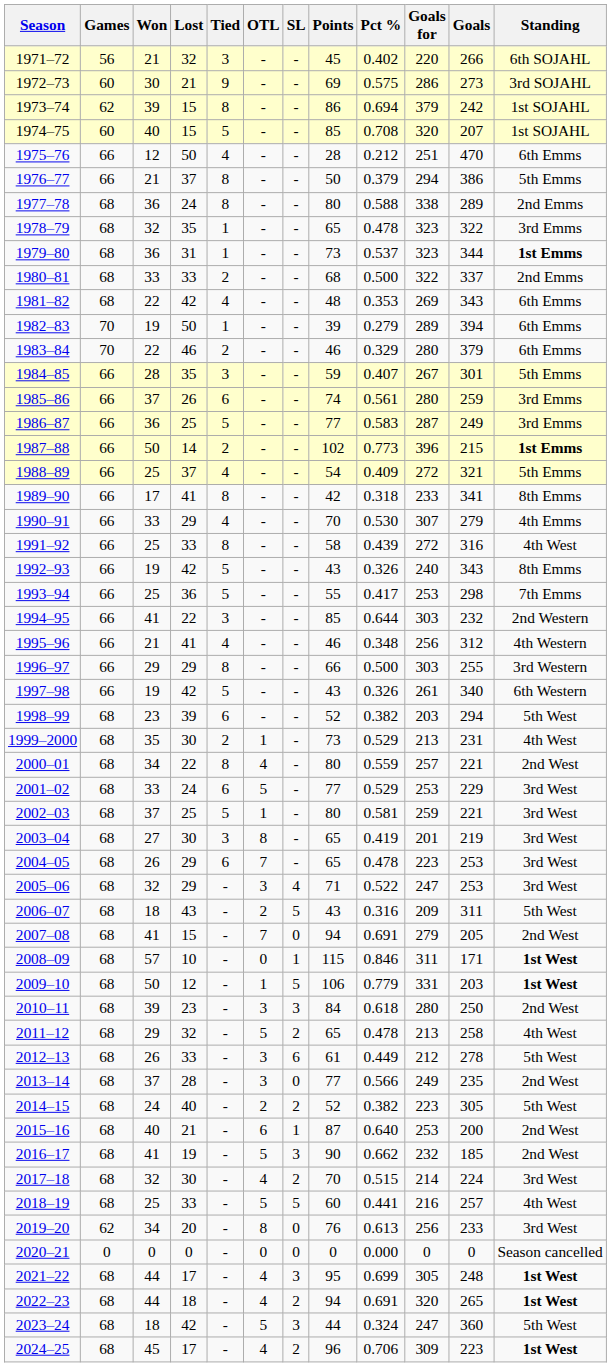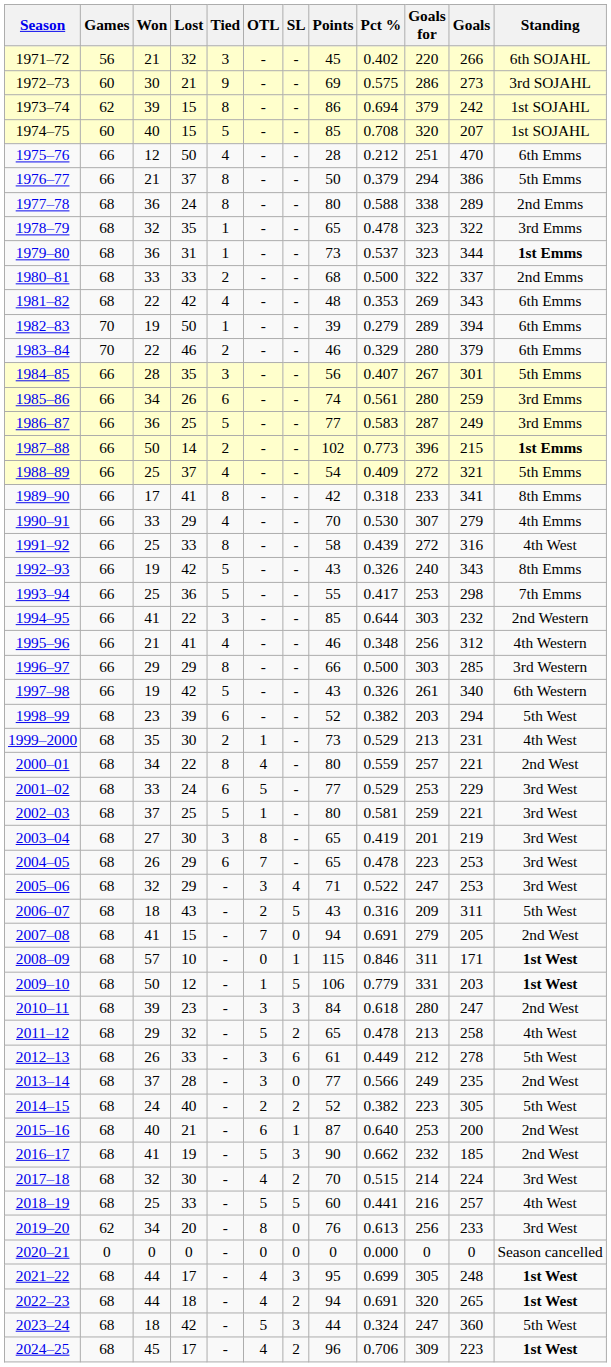1984–85 | Points: 59 -> 56
1985–86 | Won: 37 -> 34
1996–97 | Goals: 255 -> 285
2010–11 | Goals: 250 -> 247
